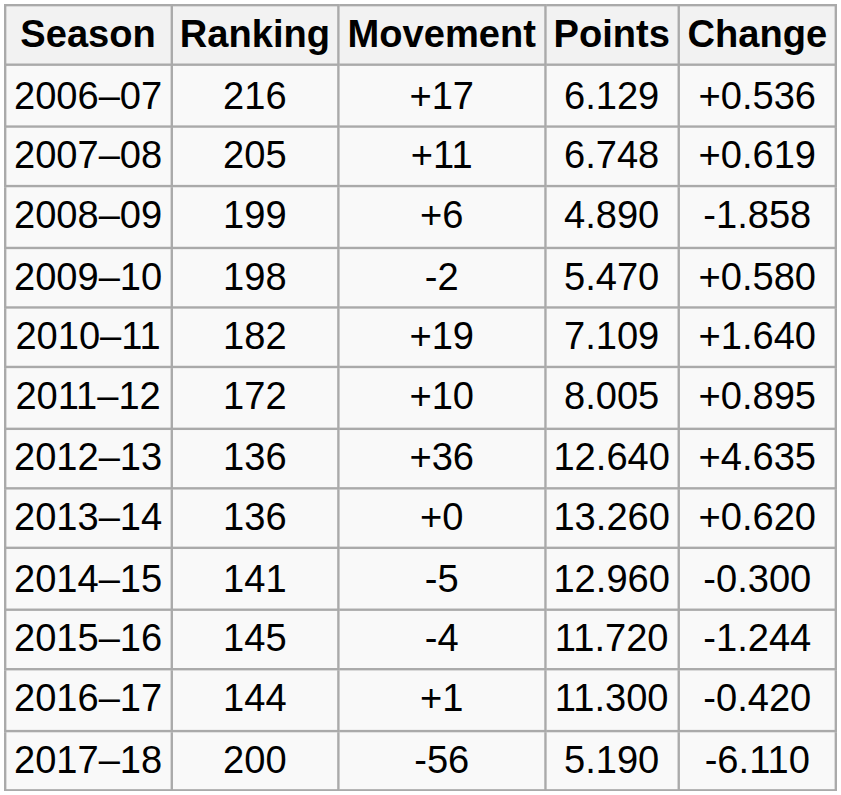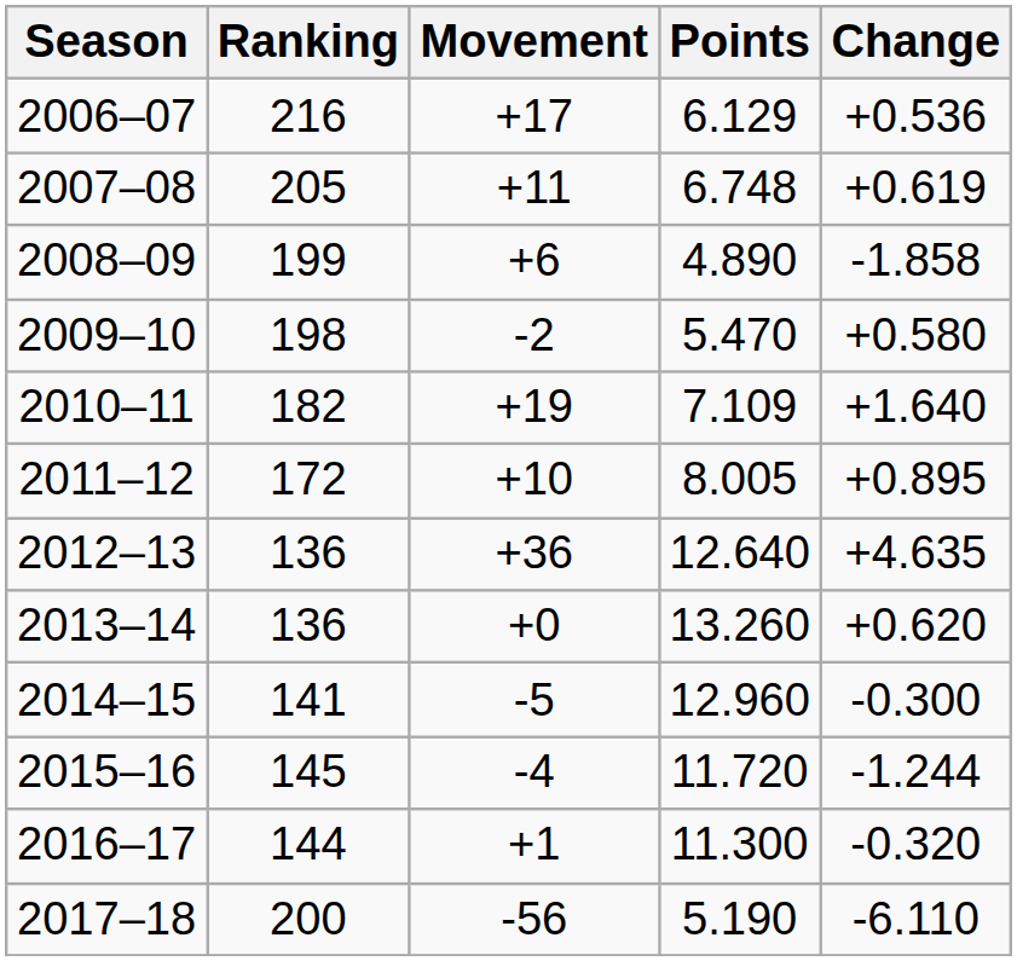2016–17 | Change: -0.420 -> -0.320
